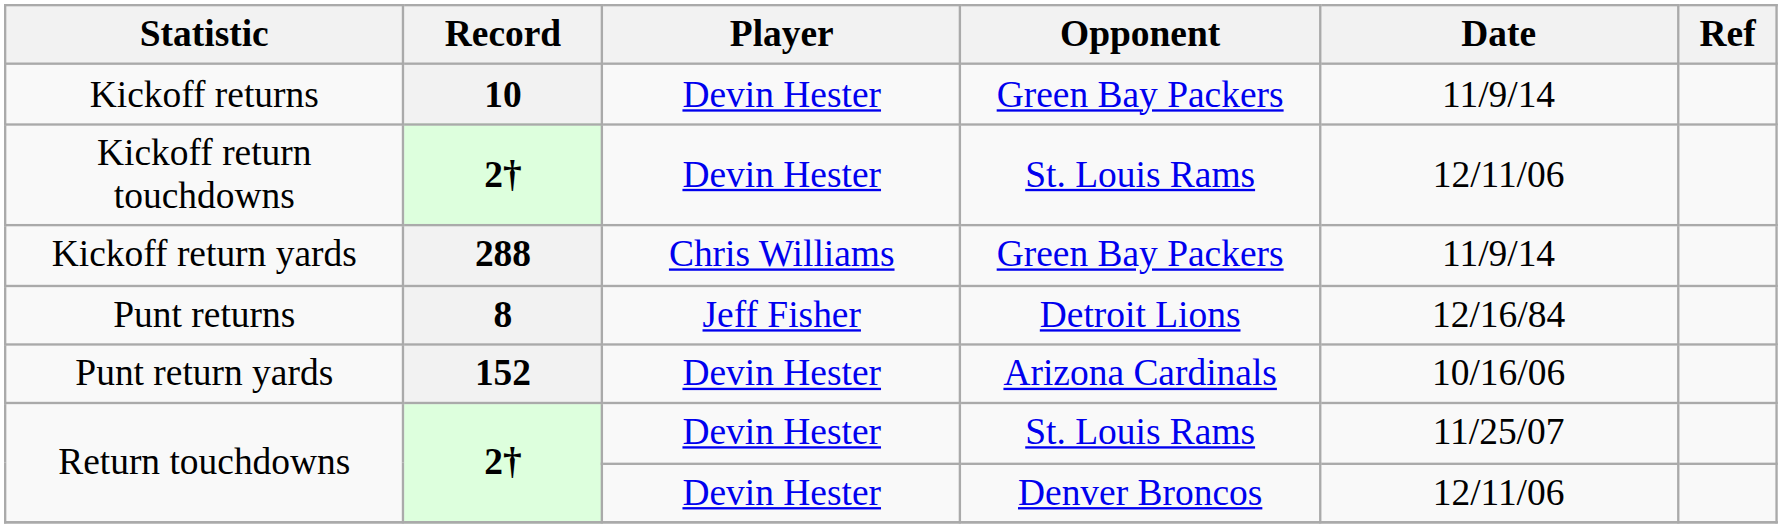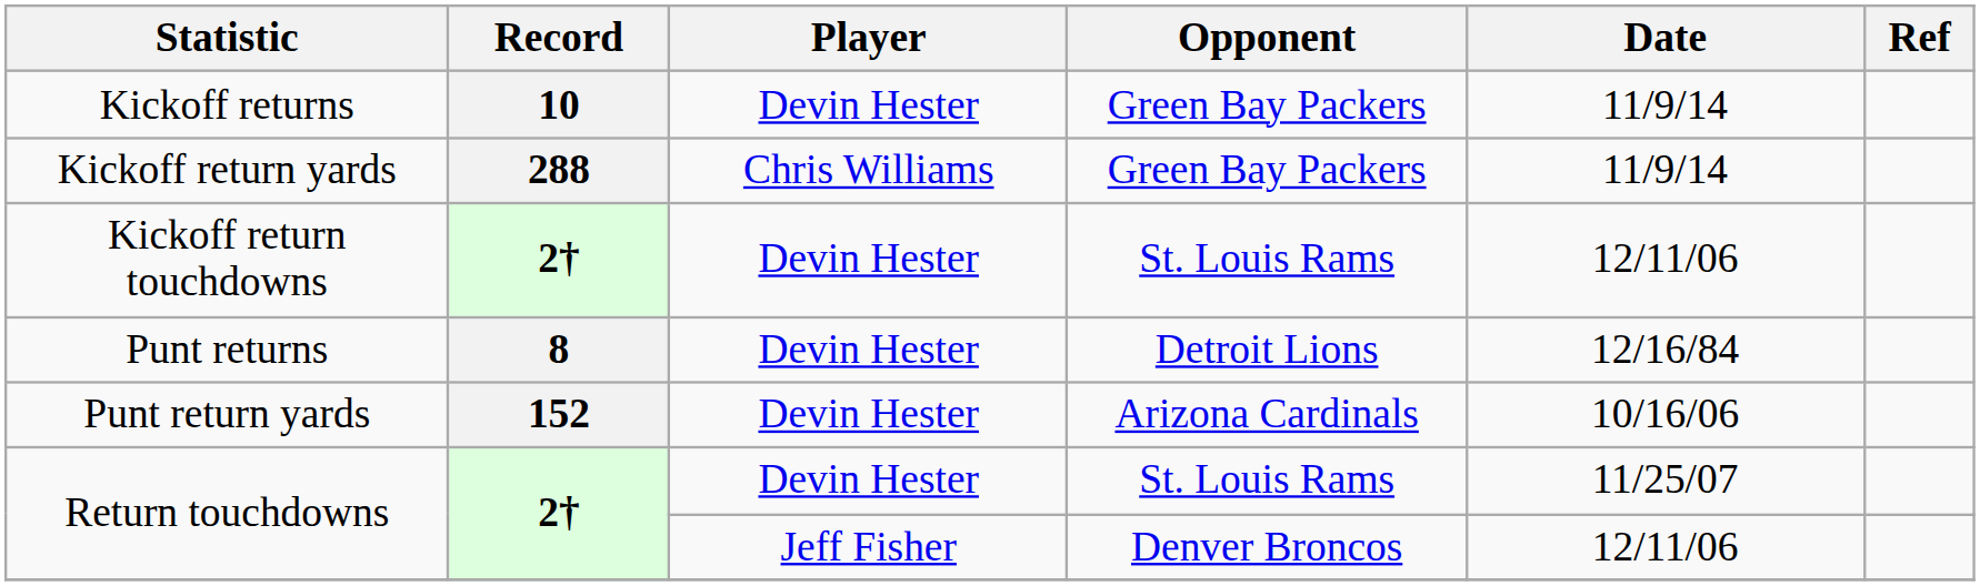rows swapped: Kickoff return yards <-> Kickoff return touchdowns
Punt returns | Player: Jeff Fisher -> Devin Hester
Return touchdowns / Denver Broncos | Player: Devin Hester -> Jeff Fisher
